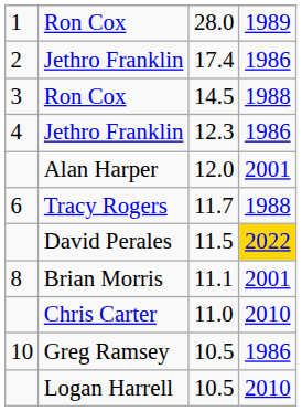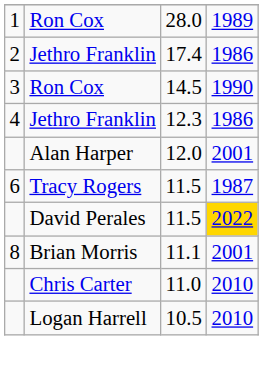3 / Ron Cox | column 4: 1988 -> 1990
Tracy Rogers | column 3: 11.7 -> 11.5
Tracy Rogers | column 4: 1988 -> 1987
- row: 10 | Greg Ramsey | 10.5 | 1986
